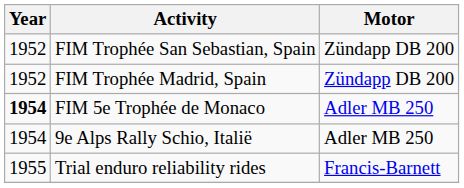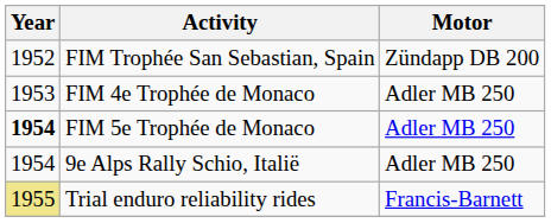- row: 1952 | FIM Trophée Madrid, Spain | Zündapp DB 200
+ row: 1953 | FIM 4e Trophée de Monaco | Adler MB 250
Trial enduro reliability rides | Year: no background -> khaki background
